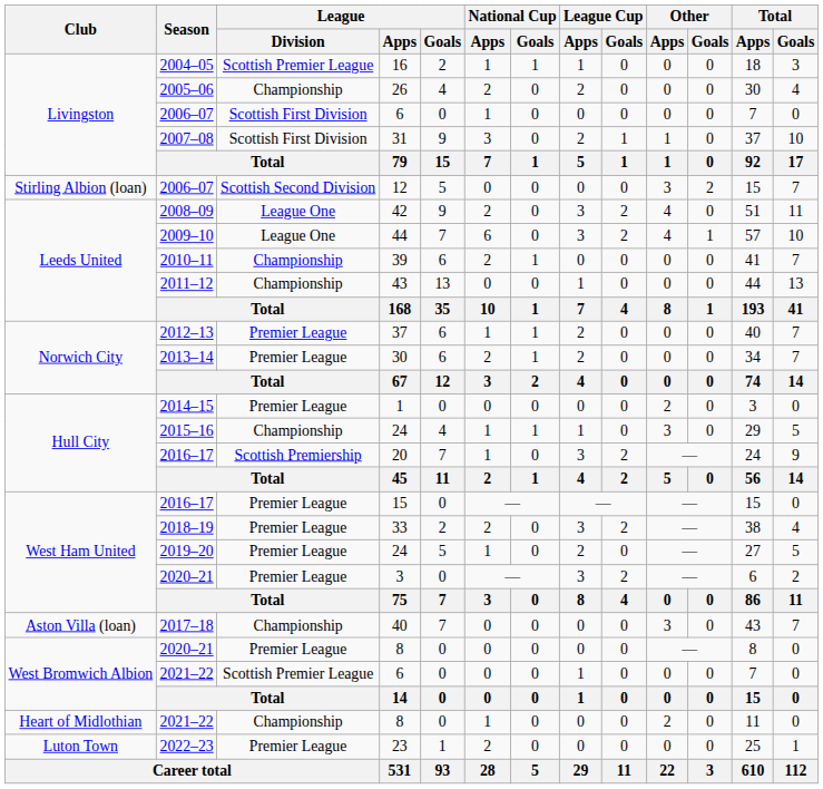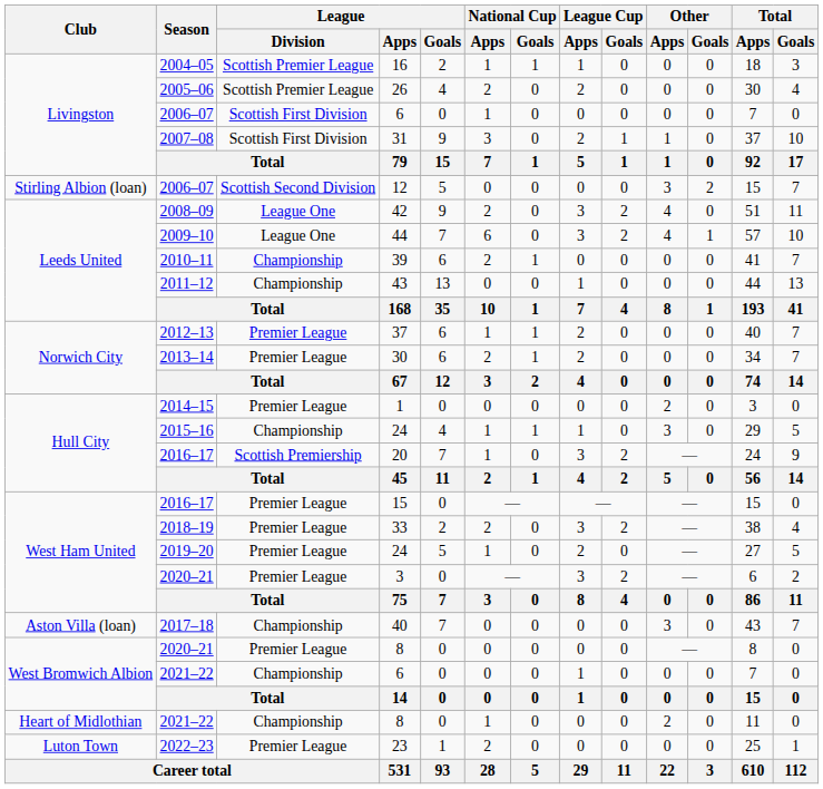26 | League / Division: Championship -> Scottish Premier League
2021–22 / 6 | League / Division: Scottish Premier League -> Championship
